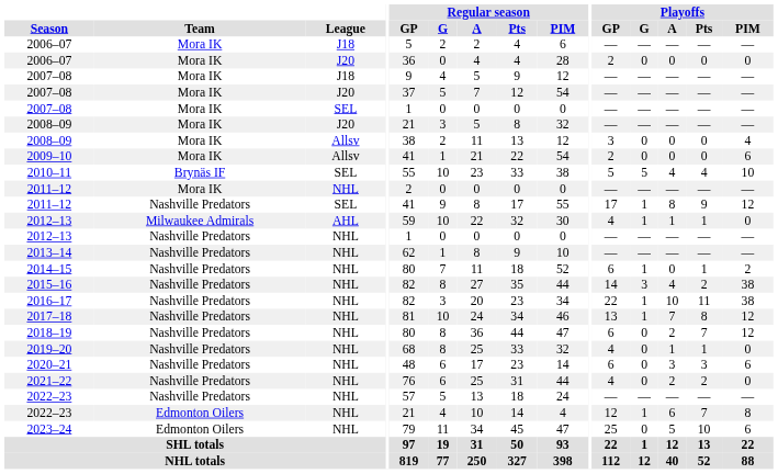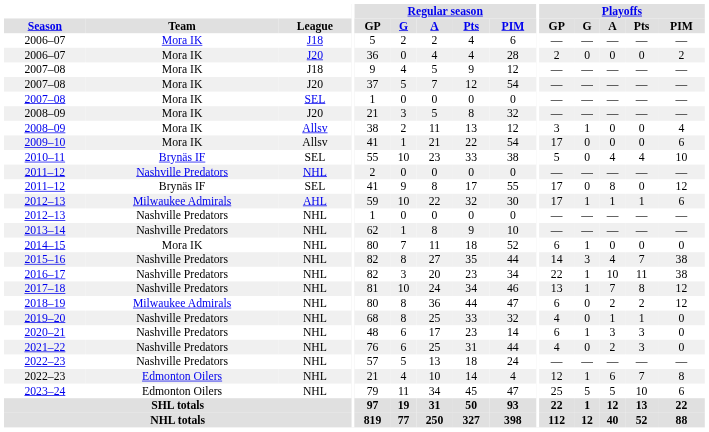2006–07 / J20 | Playoffs / PIM: 0 -> 2
2008–09 / Allsv | Playoffs / G: 0 -> 1
2009–10 | Playoffs / GP: 2 -> 17
2010–11 | Playoffs / G: 5 -> 0
2011–12 / NHL | Team: Mora IK -> Nashville Predators
2011–12 / SEL | Team: Nashville Predators -> Brynäs IF
2011–12 / SEL | Playoffs / G: 1 -> 0
2011–12 / SEL | Playoffs / Pts: 9 -> 0
2012–13 / AHL | Playoffs / GP: 4 -> 17
2012–13 / AHL | Playoffs / PIM: 0 -> 6
2014–15 | Team: Nashville Predators -> Mora IK
2014–15 | Playoffs / Pts: 1 -> 0
2014–15 | Playoffs / PIM: 2 -> 0
2015–16 | Playoffs / Pts: 2 -> 7
2018–19 | Team: Nashville Predators -> Milwaukee Admirals
2018–19 | Playoffs / Pts: 7 -> 2
2020–21 | Playoffs / G: 0 -> 1
2020–21 | Playoffs / PIM: 6 -> 0
2021–22 | Playoffs / Pts: 2 -> 3
2023–24 | Playoffs / G: 0 -> 5
